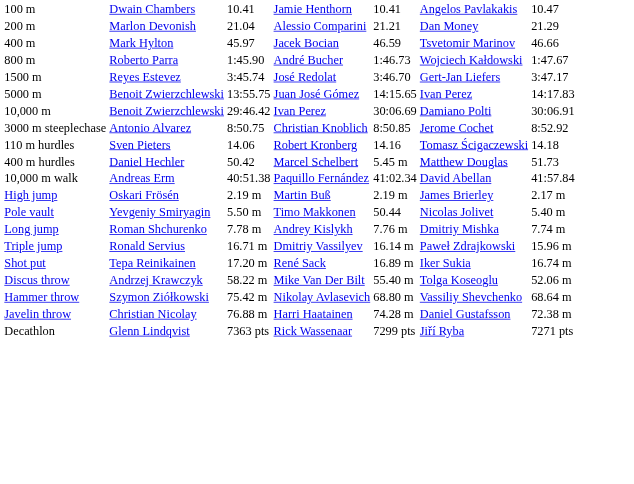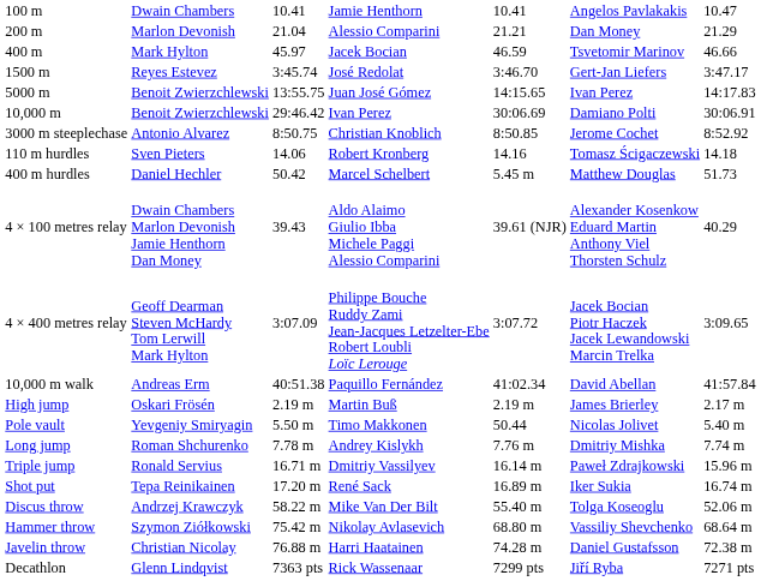- row: 800 m | Roberto Parra | 1:45.90 | André Bucher | 1:46.73 | Wojciech Kałdowski | 1:47.67
+ row: 4 × 100 metres relay | Dwain Chambers Marlon Devonish Jamie Henthorn Dan Money | 39.43 | Aldo Alaimo Giulio Ibba Michele Paggi Alessio Comparini | 39.61 (NJR) | Alexander Kosenkow Eduard Martin Anthony Viel Thorsten Schulz | 40.29
+ row: 4 × 400 metres relay | Geoff Dearman Steven McHardy Tom Lerwill Mark Hylton | 3:07.09 | Philippe Bouche Ruddy Zami Jean-Jacques Letzelter-Ebe Robert Loubli Loïc Lerouge | 3:07.72 | Jacek Bocian Piotr Haczek Jacek Lewandowski Marcin Trelka | 3:09.65
